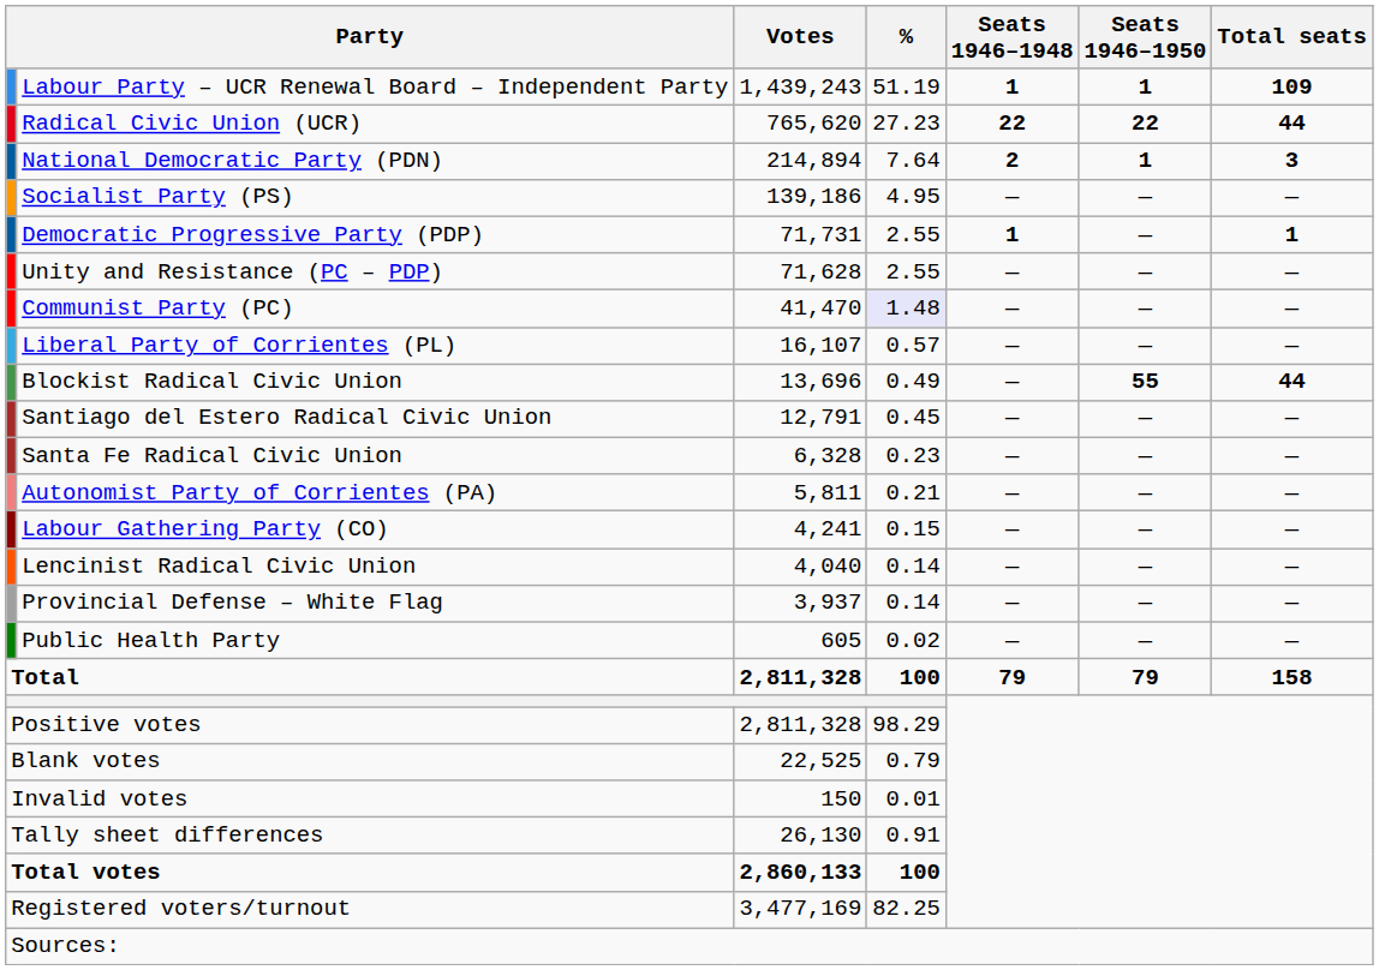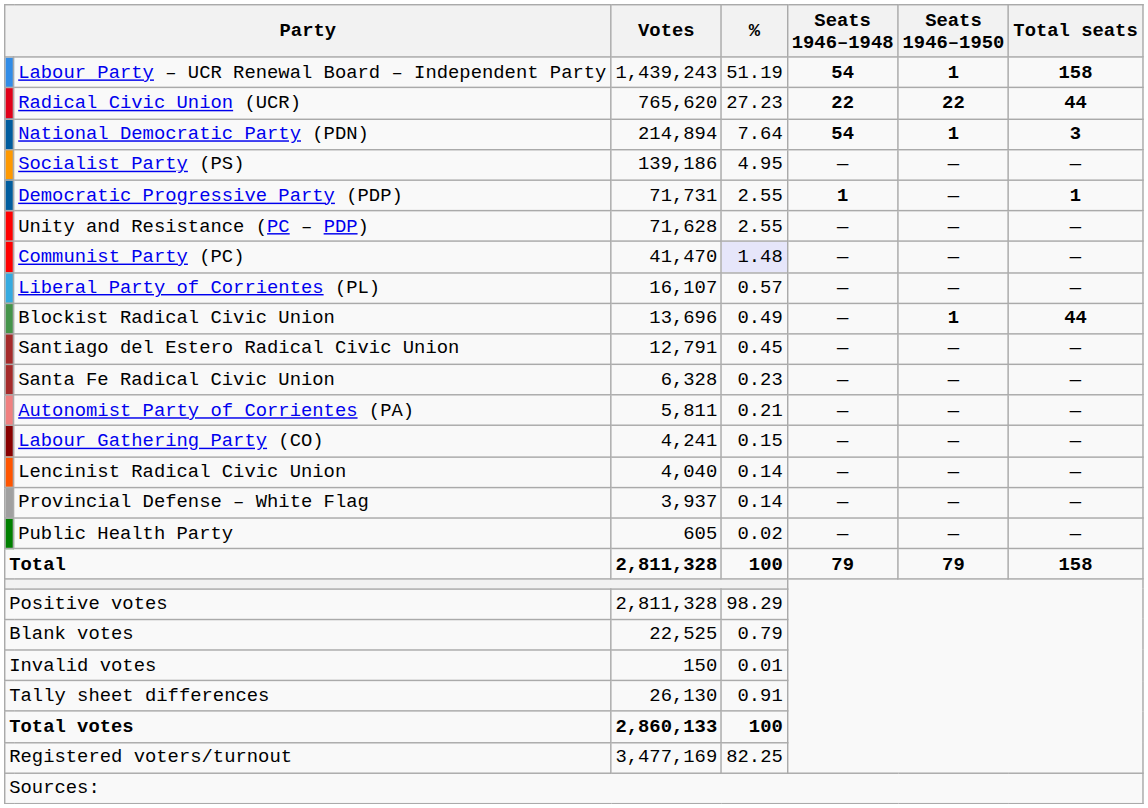Labour Party – UCR Renewal Board – Independent Party | Seats 1946–1948: 1 -> 54
Labour Party – UCR Renewal Board – Independent Party | Total seats: 109 -> 158
National Democratic Party (PDN) | Seats 1946–1948: 2 -> 54
Blockist Radical Civic Union | Seats 1946–1950: 55 -> 1
